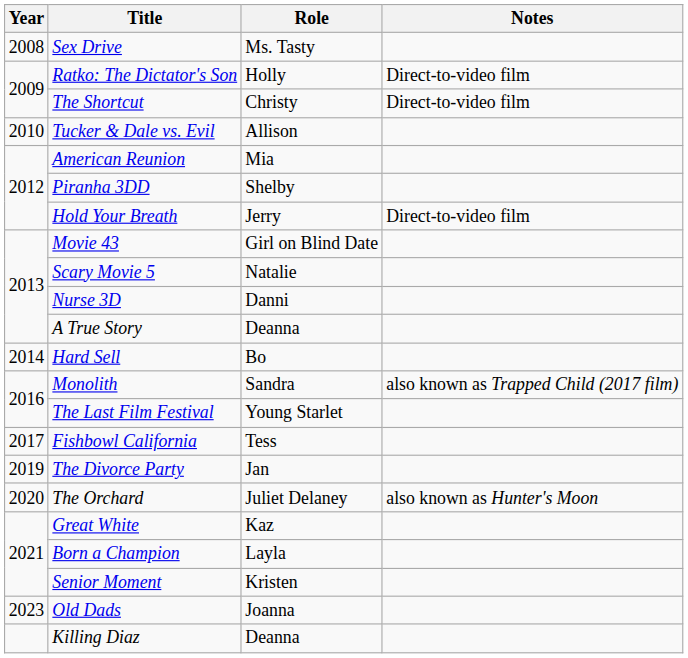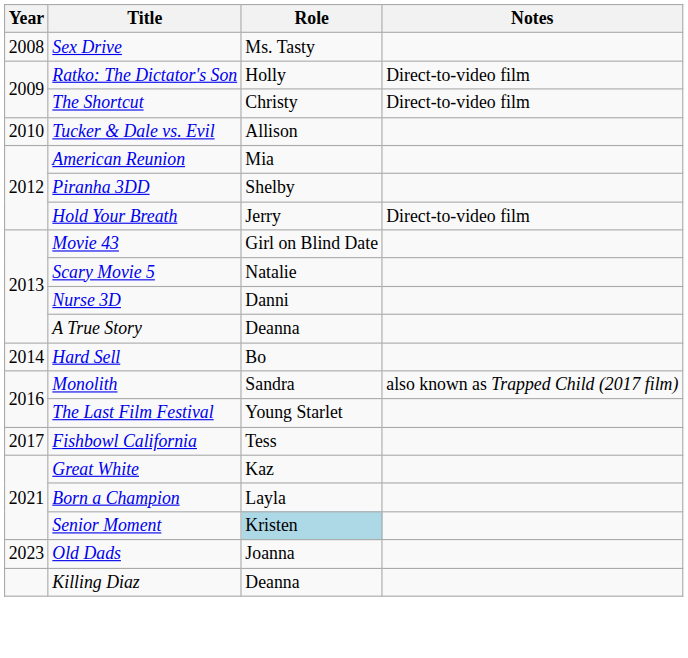- row: 2019 | The Divorce Party | Jan
- row: 2020 | The Orchard | Juliet Delaney | also known as Hunter's Moon
Senior Moment | Role: no background -> lightblue background
